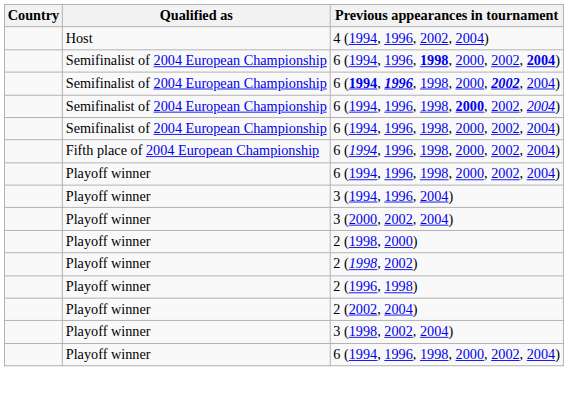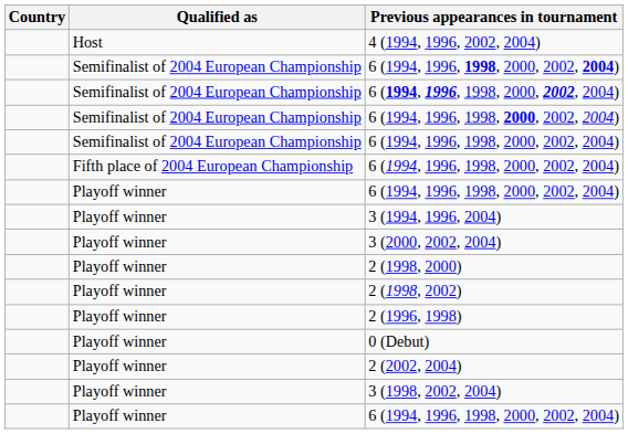+ row: Playoff winner | 0 (Debut)
